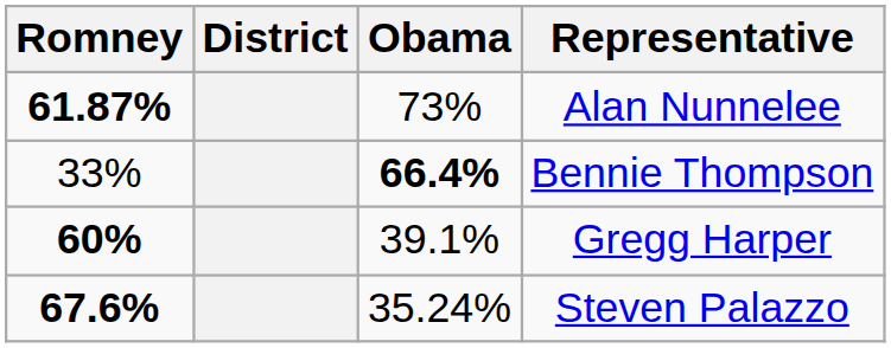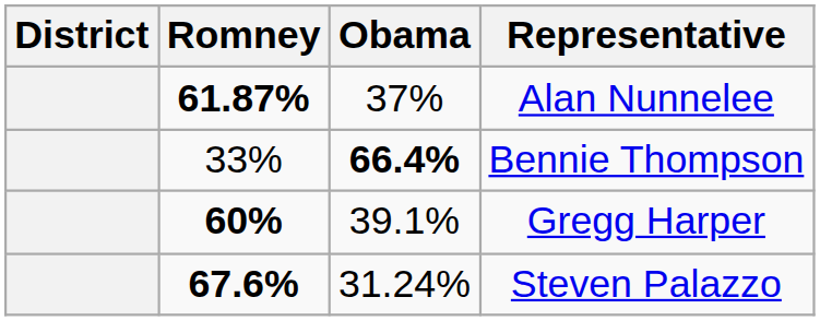columns swapped: District <-> Romney
Alan Nunnelee | Obama: 73% -> 37%
Steven Palazzo | Obama: 35.24% -> 31.24%
